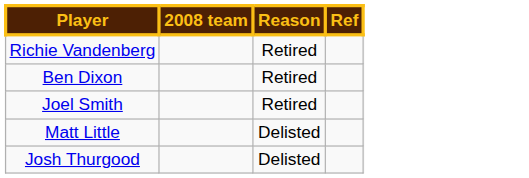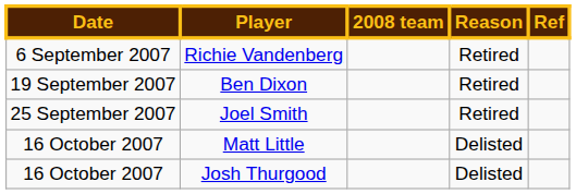+ column: Date | 6 September 2007 | 19 September 2007 | 25 September 2007 | 16 October 2007 | 16 October 2007
